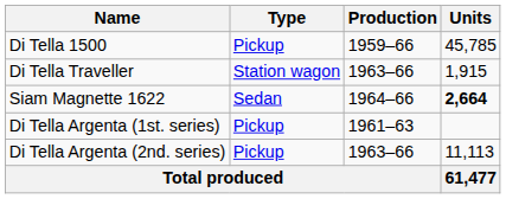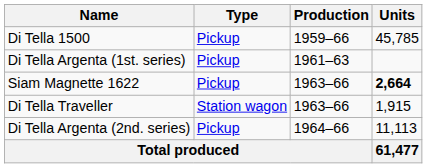rows swapped: Di Tella Traveller <-> Di Tella Argenta (1st. series)
Siam Magnette 1622 | Type: Sedan -> Pickup
Siam Magnette 1622 | Production: 1964–66 -> 1963–66
Di Tella Argenta (2nd. series) | Production: 1963–66 -> 1964–66
